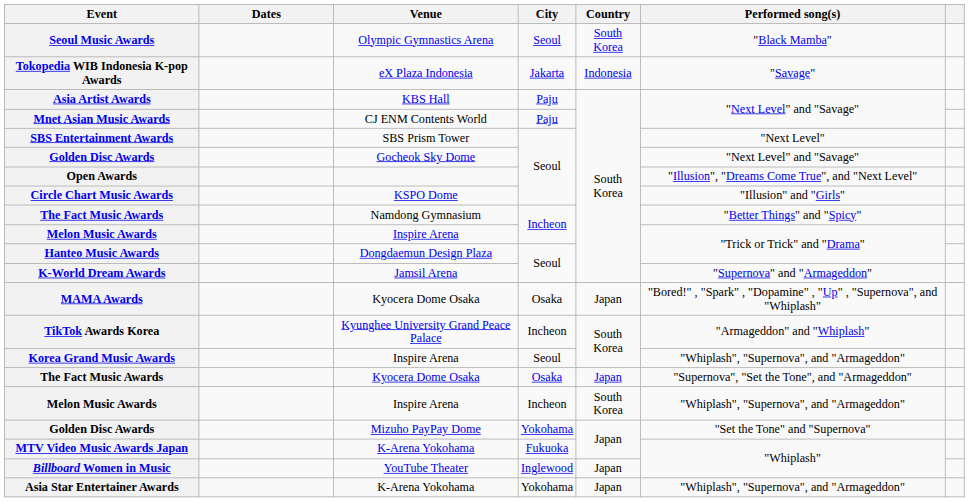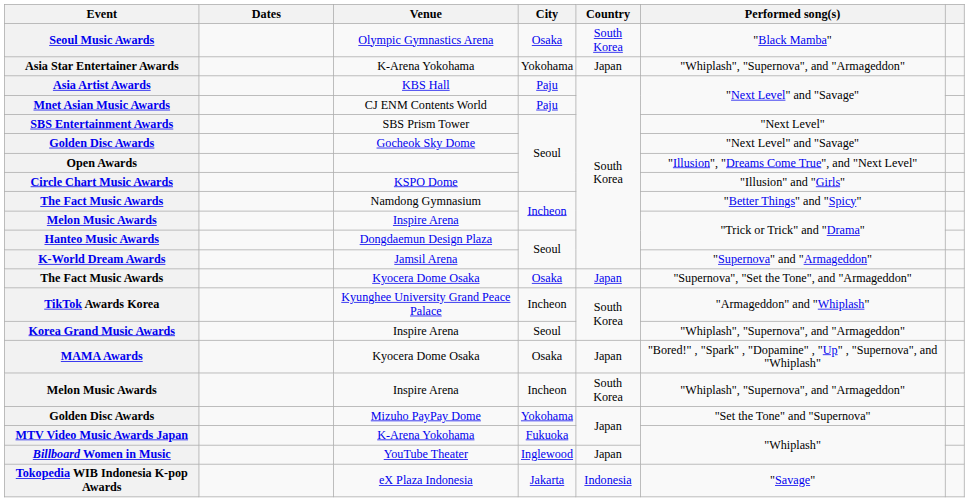Seoul Music Awards | City: Seoul -> Osaka
rows swapped: Tokopedia WIB Indonesia K-pop Awards <-> Asia Star Entertainer Awards
rows swapped: The Fact Music Awards / Kyocera Dome Osaka <-> MAMA Awards
